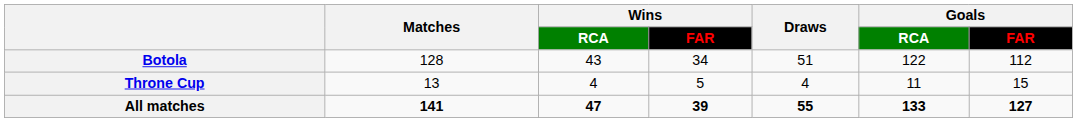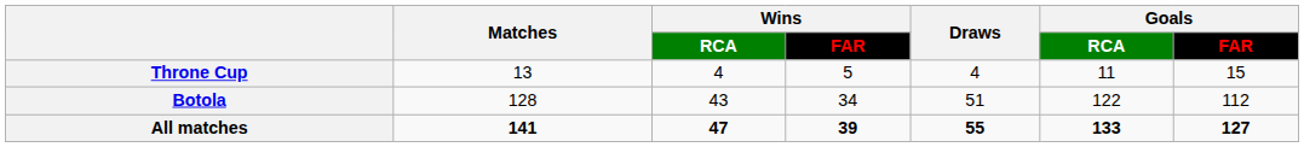rows swapped: Botola <-> Throne Cup
